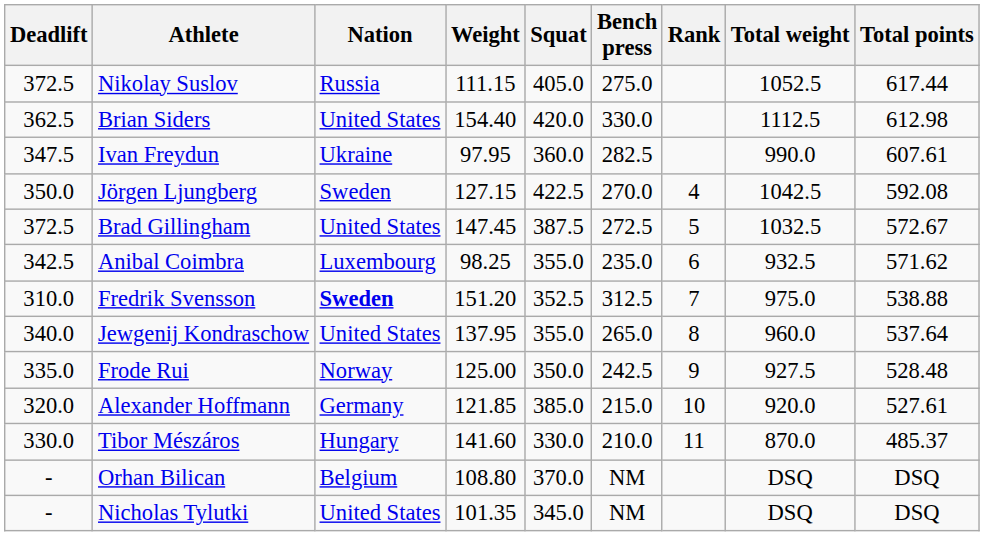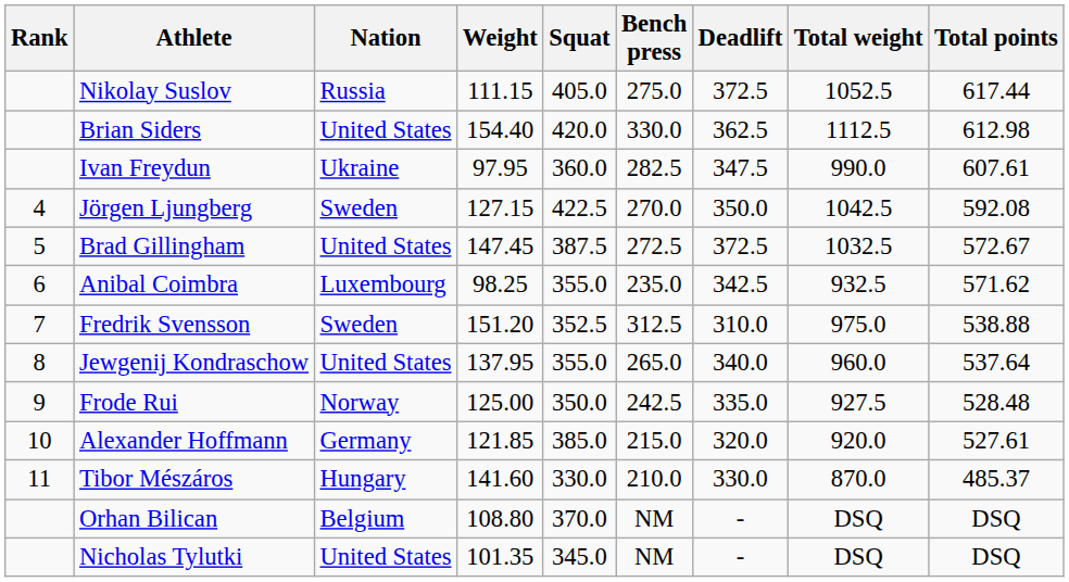columns swapped: Rank <-> Deadlift
Fredrik Svensson | Nation: bold -> normal
